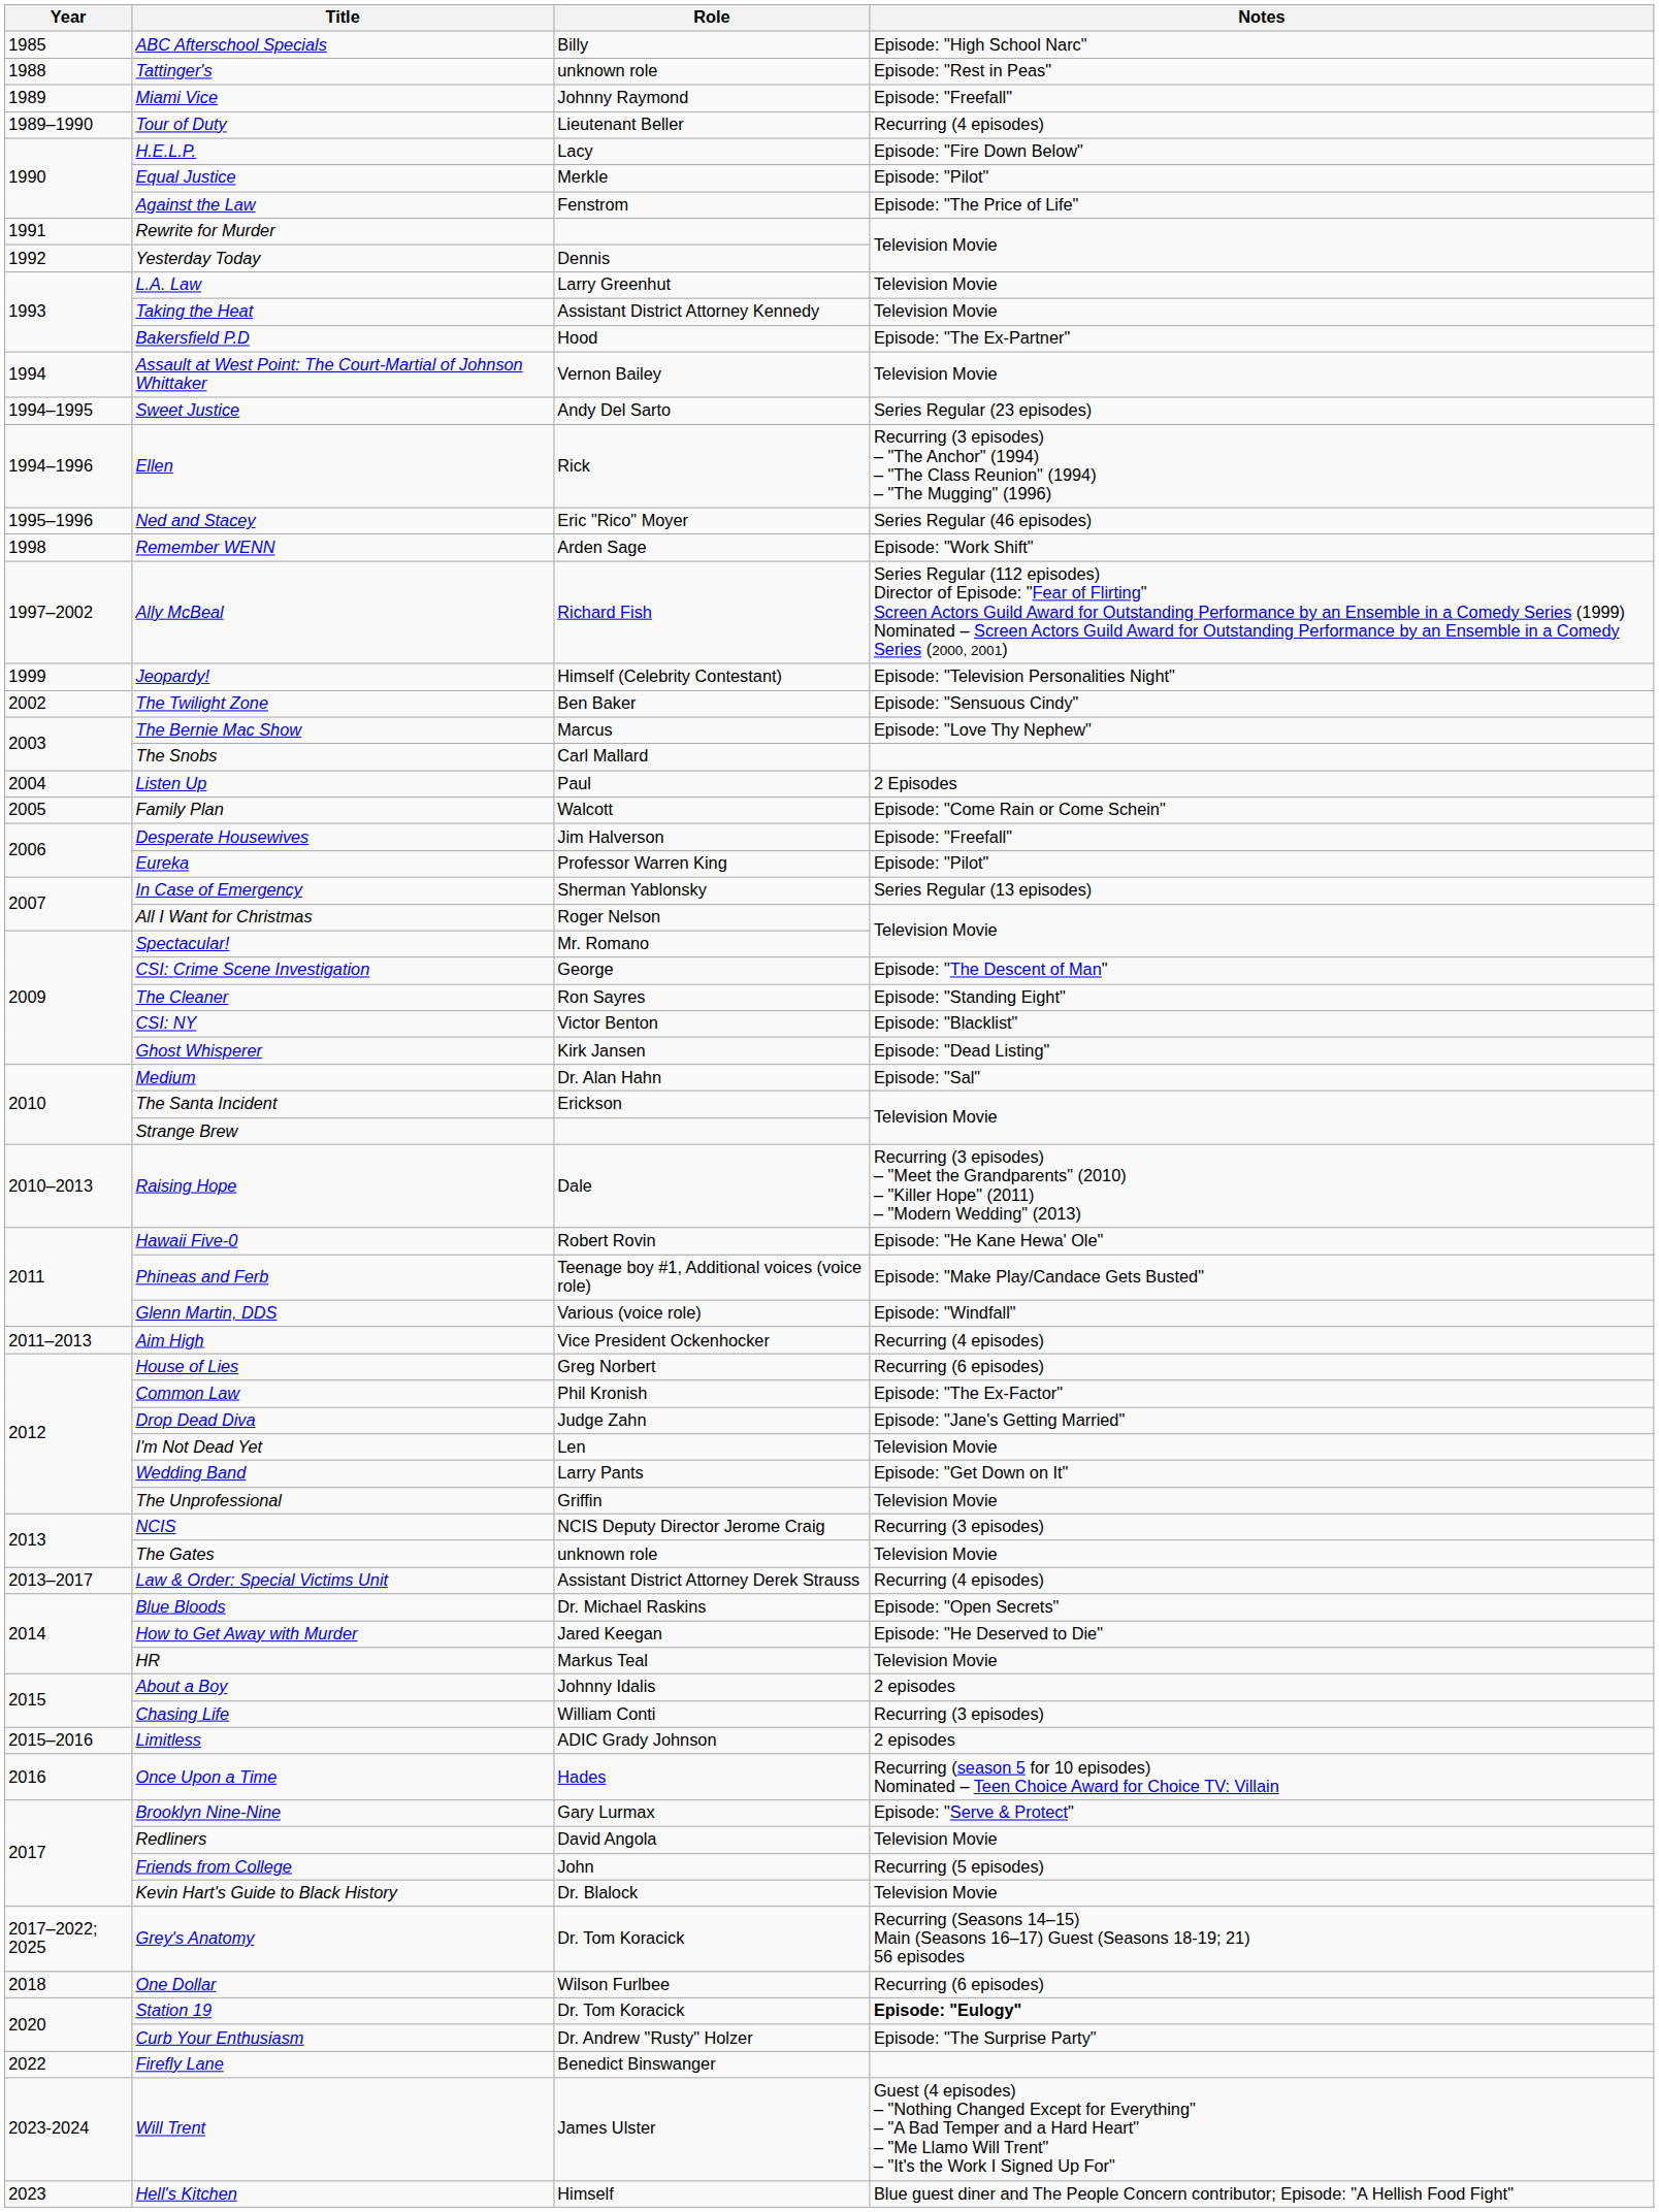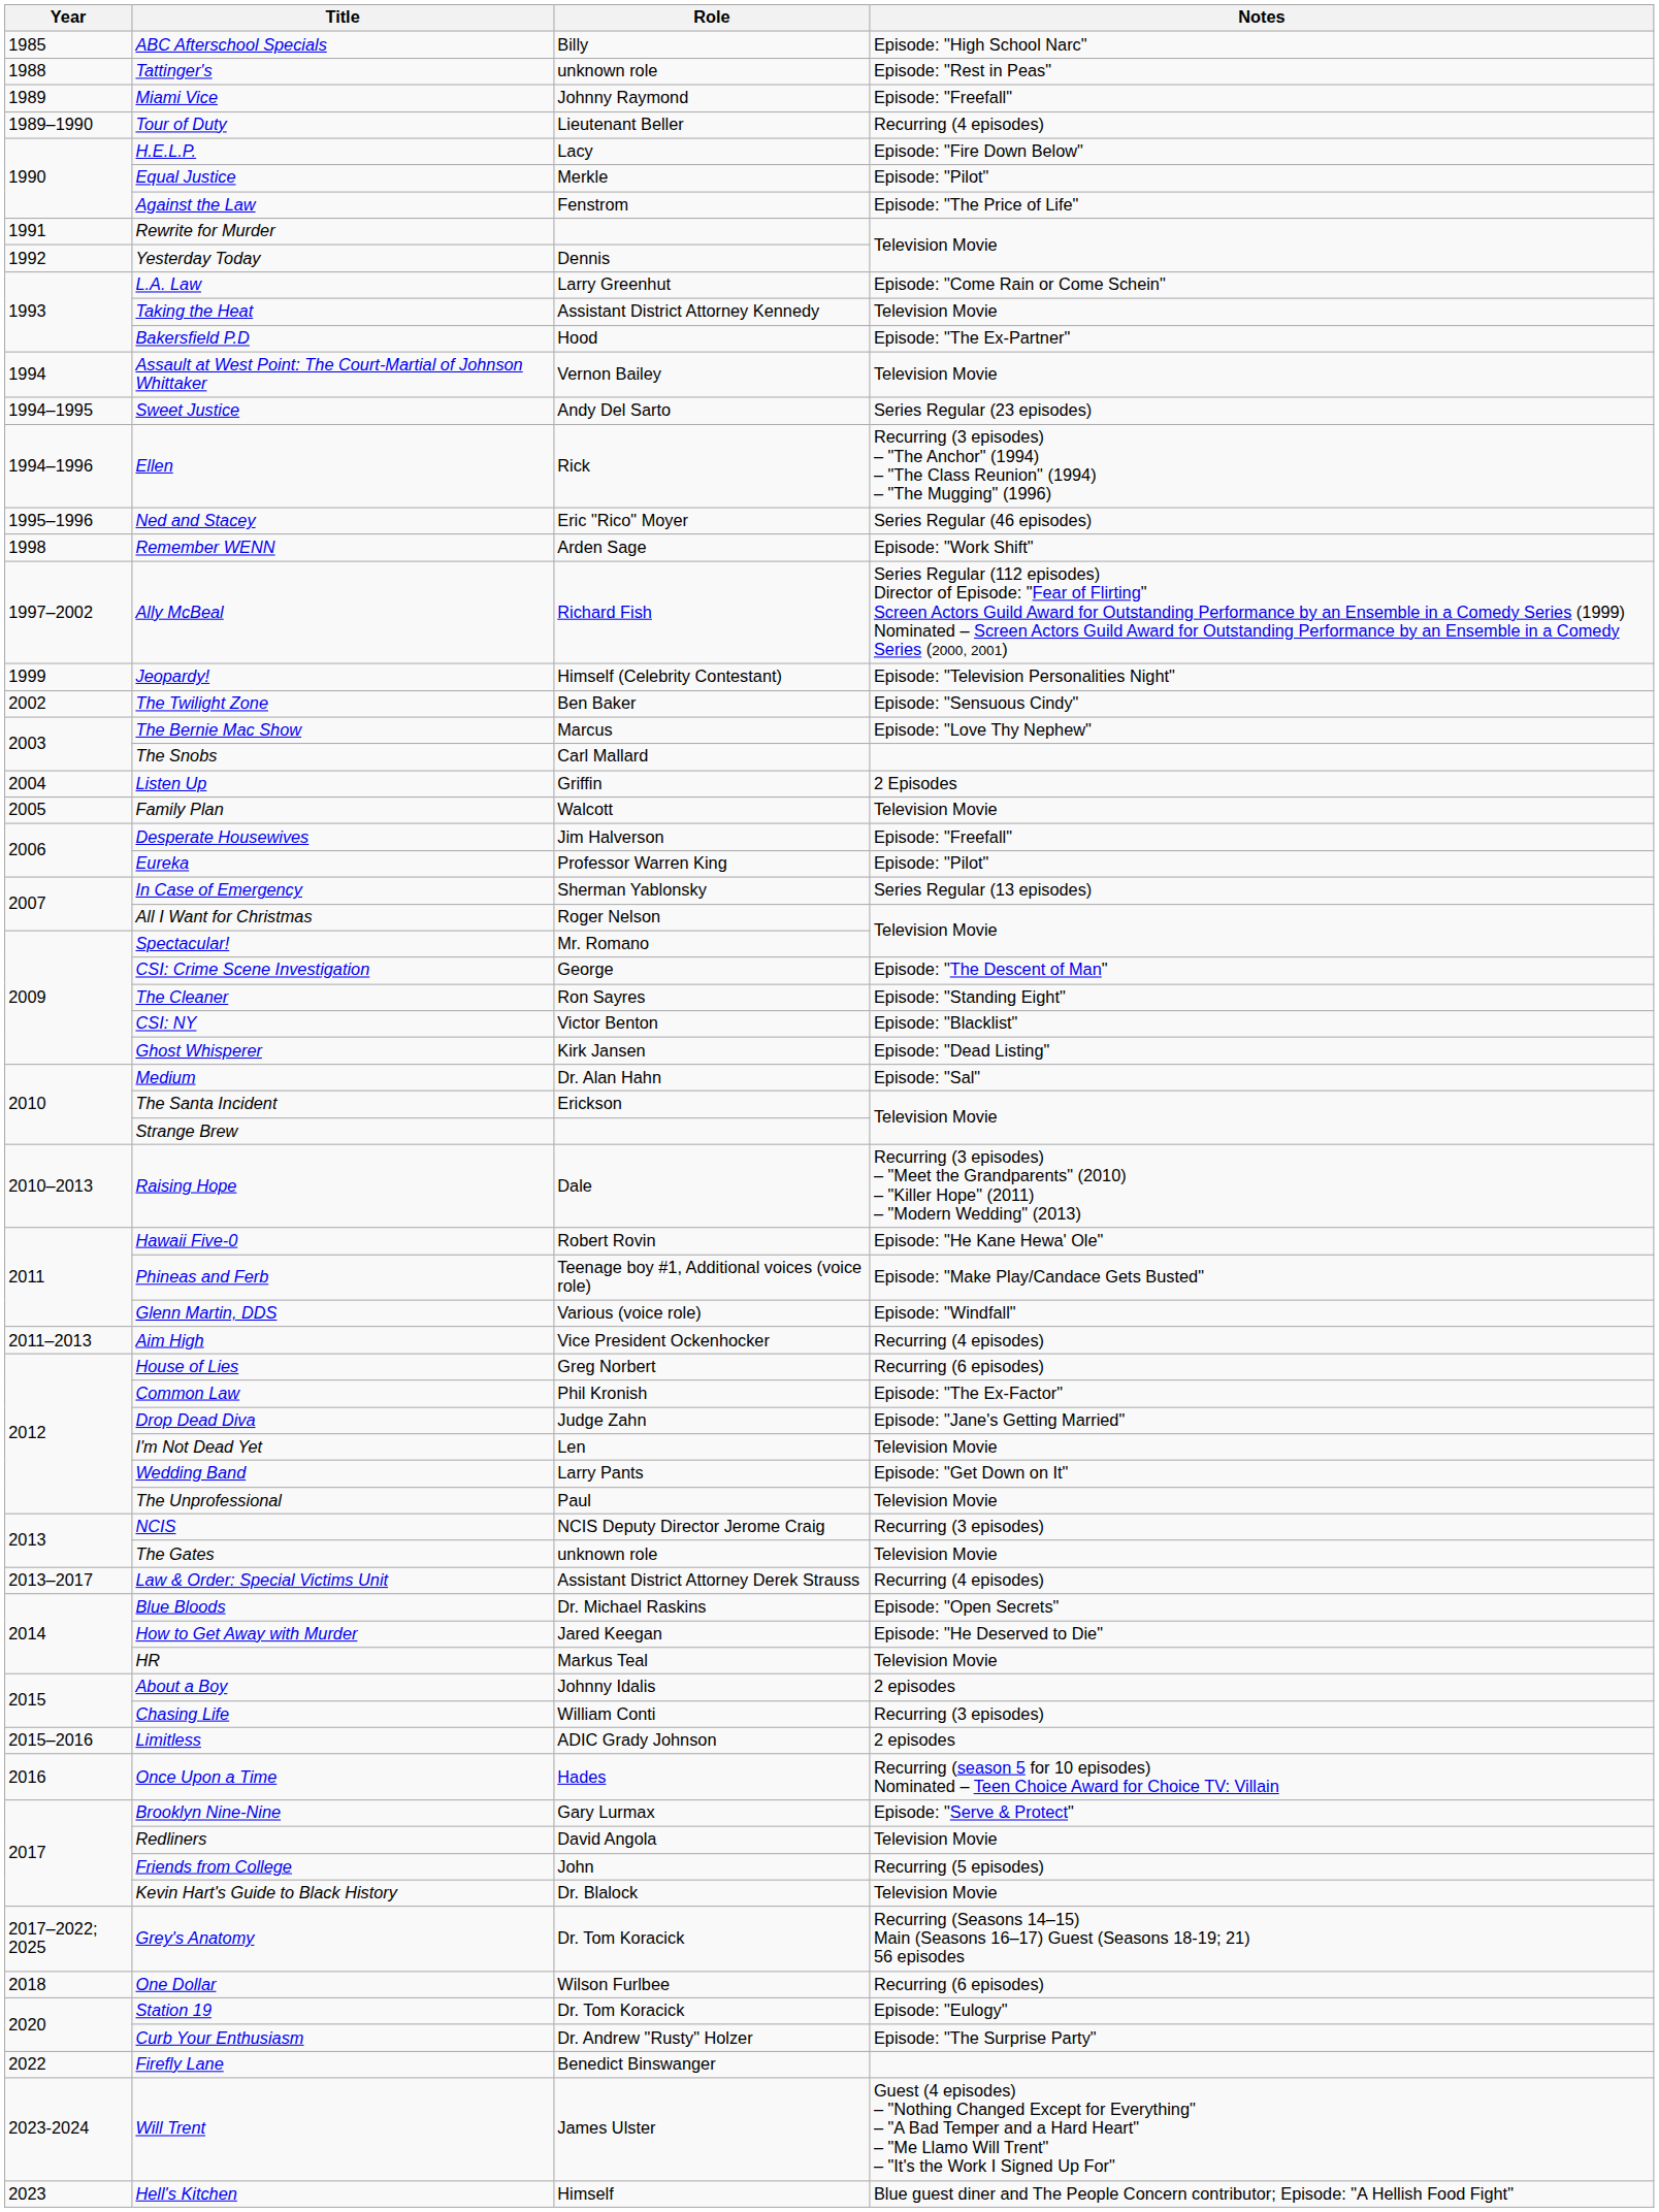L.A. Law | Notes: Television Movie -> Episode: "Come Rain or Come Schein"
Listen Up | Role: Paul -> Griffin
Family Plan | Notes: Episode: "Come Rain or Come Schein" -> Television Movie
The Unprofessional | Role: Griffin -> Paul
Station 19 | Notes: bold -> normal
